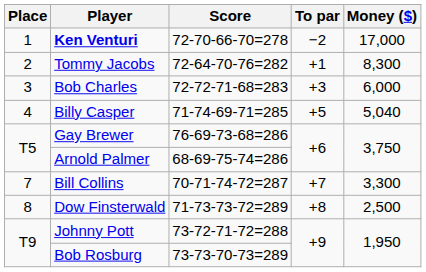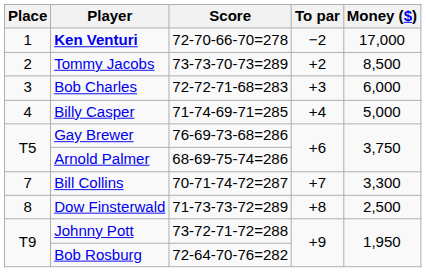Tommy Jacobs | Score: 72-64-70-76=282 -> 73-73-70-73=289
Tommy Jacobs | To par: +1 -> +2
Tommy Jacobs | Money ($): 8,300 -> 8,500
Billy Casper | To par: +5 -> +4
Billy Casper | Money ($): 5,040 -> 5,000
Bob Rosburg | Score: 73-73-70-73=289 -> 72-64-70-76=282
